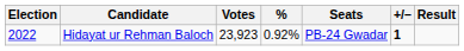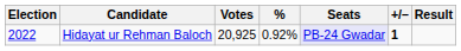Hidayat ur Rehman Baloch | Votes: 23,923 -> 20,925
Hidayat ur Rehman Baloch | Seats: no background -> lavender background
